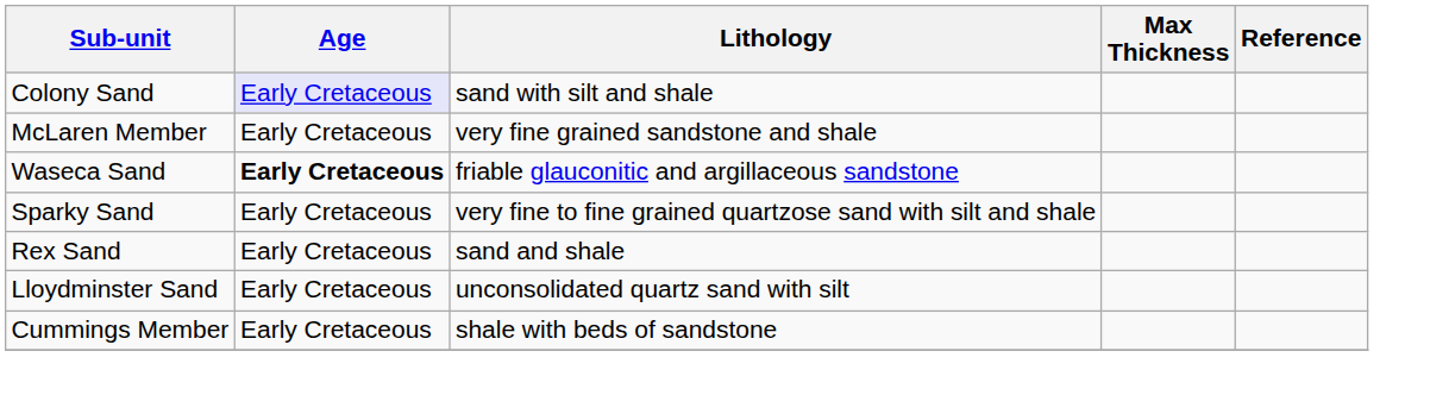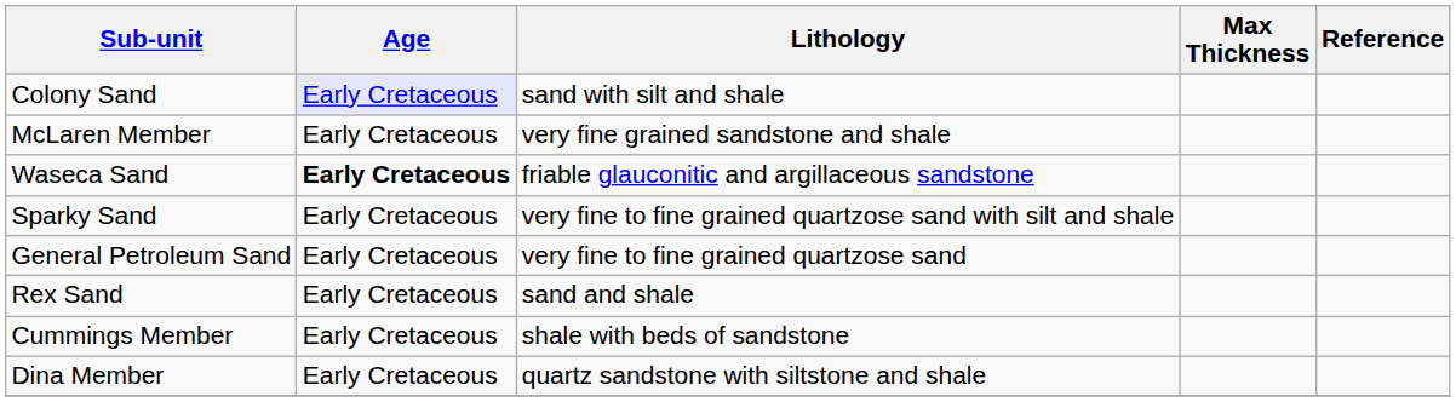+ row: General Petroleum Sand | Early Cretaceous | very fine to fine grained quartzose sand
- row: Lloydminster Sand | Early Cretaceous | unconsolidated quartz sand with silt
+ row: Dina Member | Early Cretaceous | quartz sandstone with siltstone and shale
